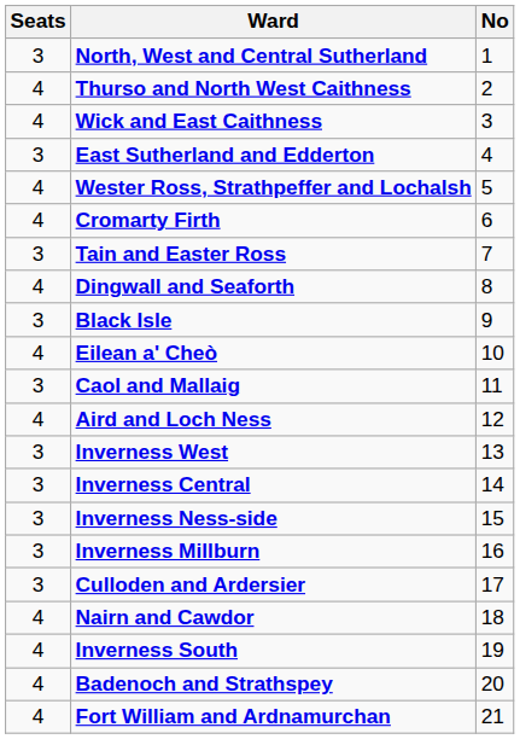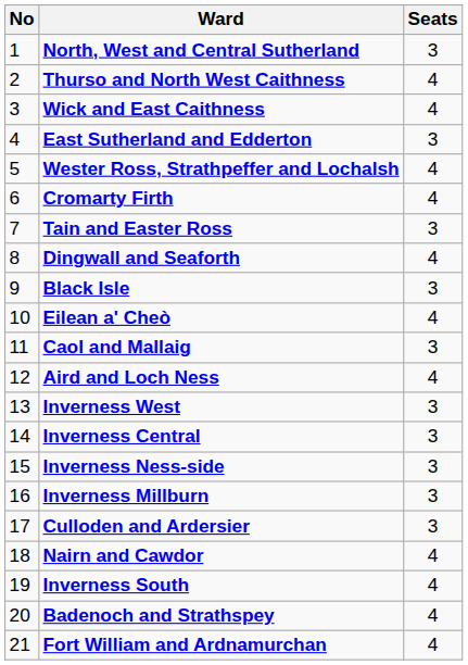columns swapped: No <-> Seats
